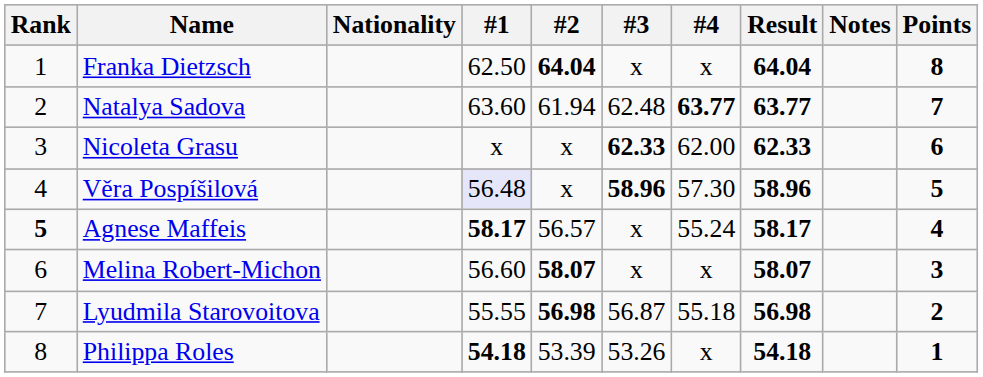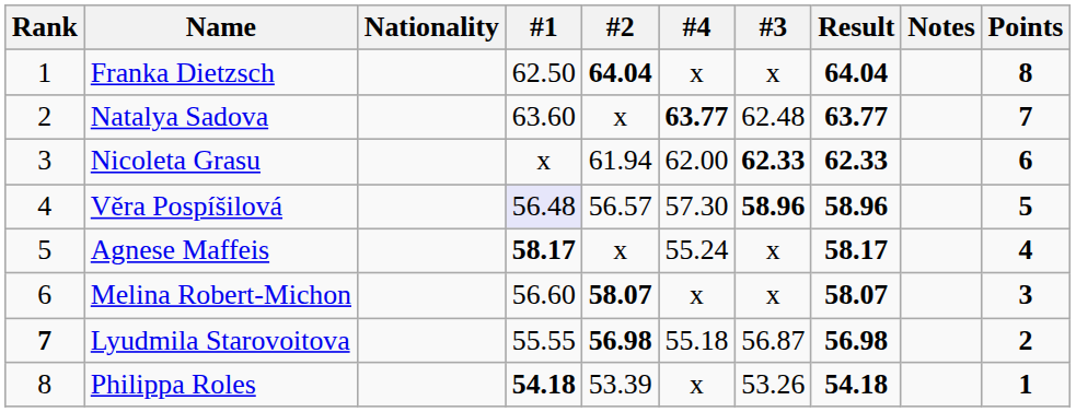columns swapped: #3 <-> #4
Natalya Sadova | #2: 61.94 -> x
Nicoleta Grasu | #2: x -> 61.94
Věra Pospíšilová | #2: x -> 56.57
Agnese Maffeis | Rank: bold -> normal
Agnese Maffeis | #2: 56.57 -> x
Lyudmila Starovoitova | Rank: normal -> bold
